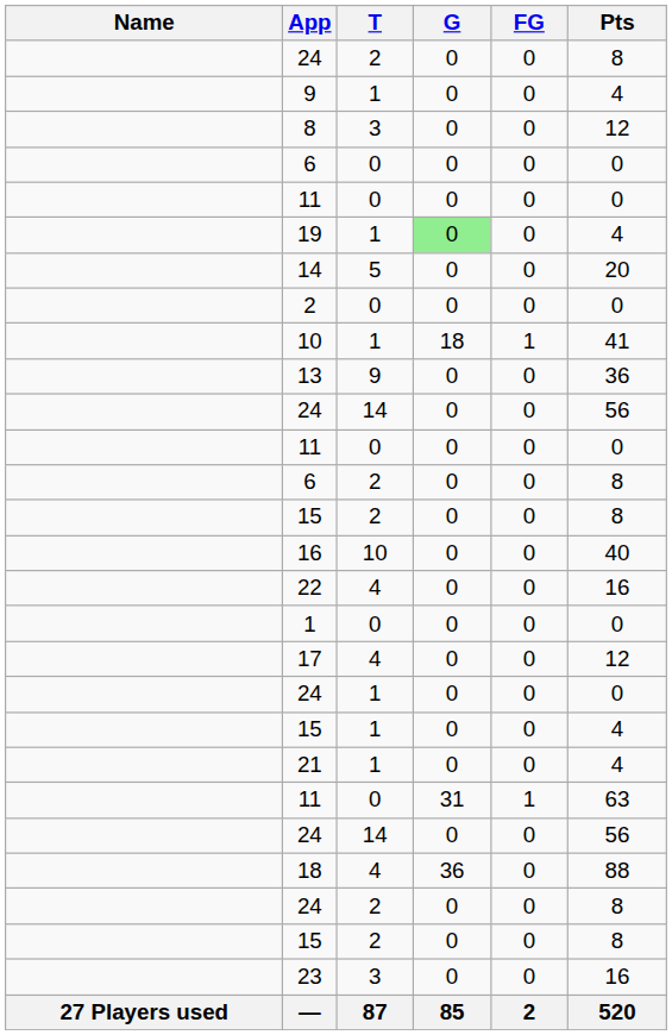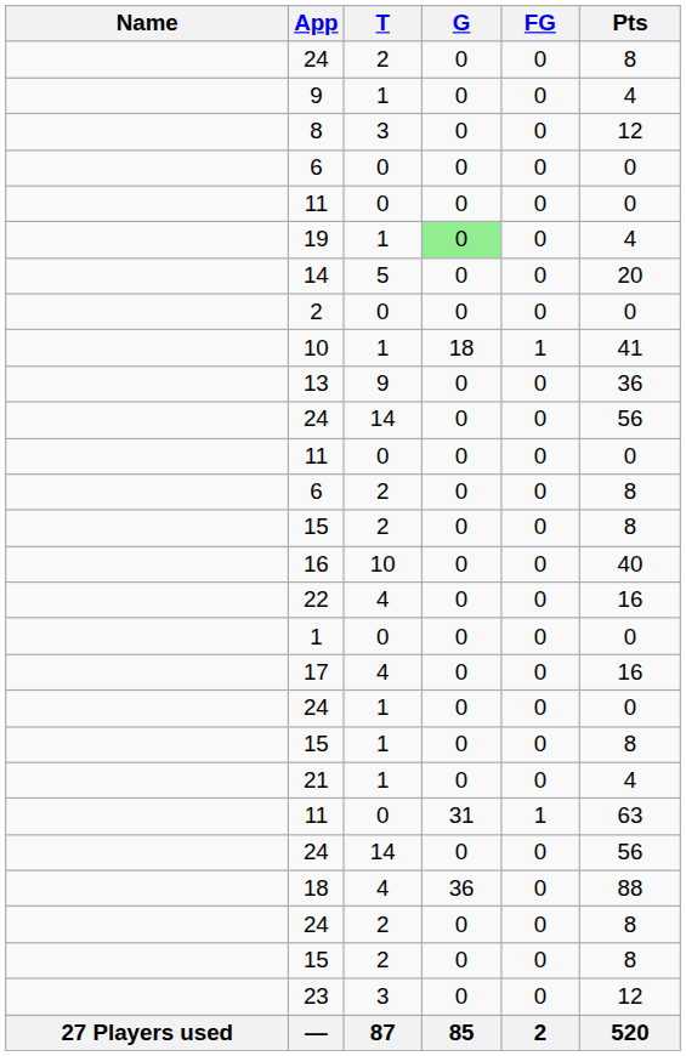17 | Pts: 12 -> 16
15 / 1 | Pts: 4 -> 8
23 | Pts: 16 -> 12
